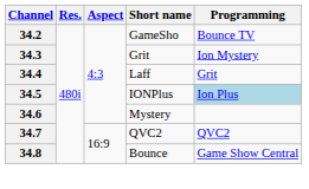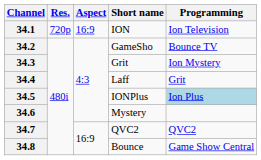+ row: 34.1 | 720p | 16:9 | ION | Ion Television
